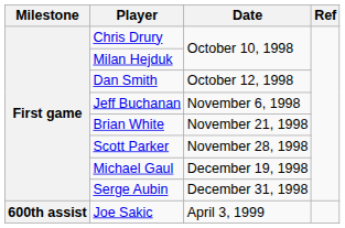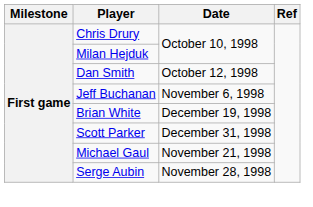Brian White | Date: November 21, 1998 -> December 19, 1998
Scott Parker | Date: November 28, 1998 -> December 31, 1998
Michael Gaul | Date: December 19, 1998 -> November 21, 1998
Serge Aubin | Date: December 31, 1998 -> November 28, 1998
- row: 600th assist | Joe Sakic | April 3, 1999
